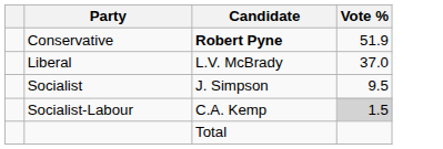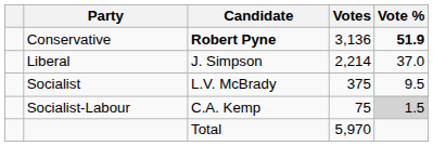+ column: Votes | 3,136 | 2,214 | 375 | 75 | 5,970
Conservative | Vote %: normal -> bold
Liberal | Candidate: L.V. McBrady -> J. Simpson
Socialist | Candidate: J. Simpson -> L.V. McBrady
